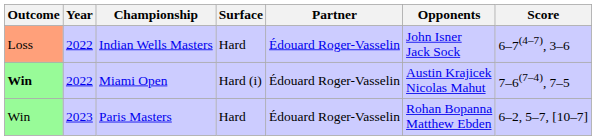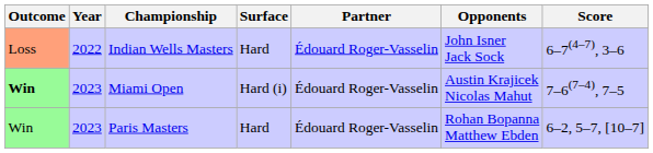Miami Open | Year: 2022 -> 2023
